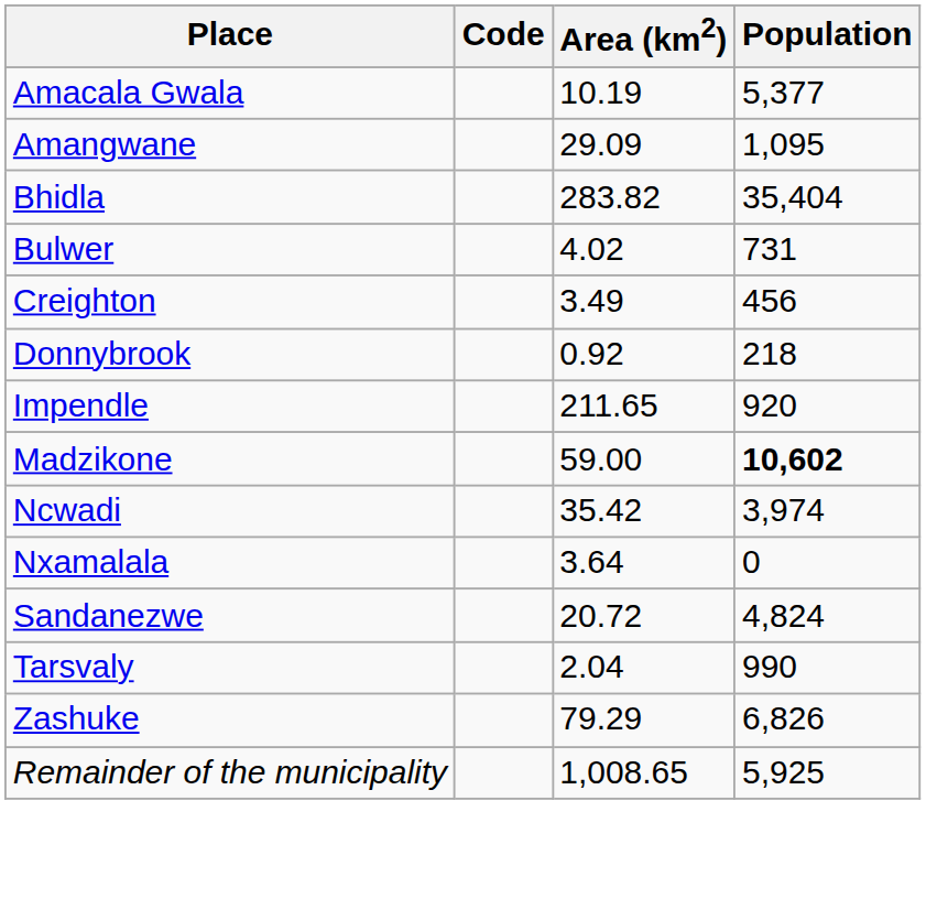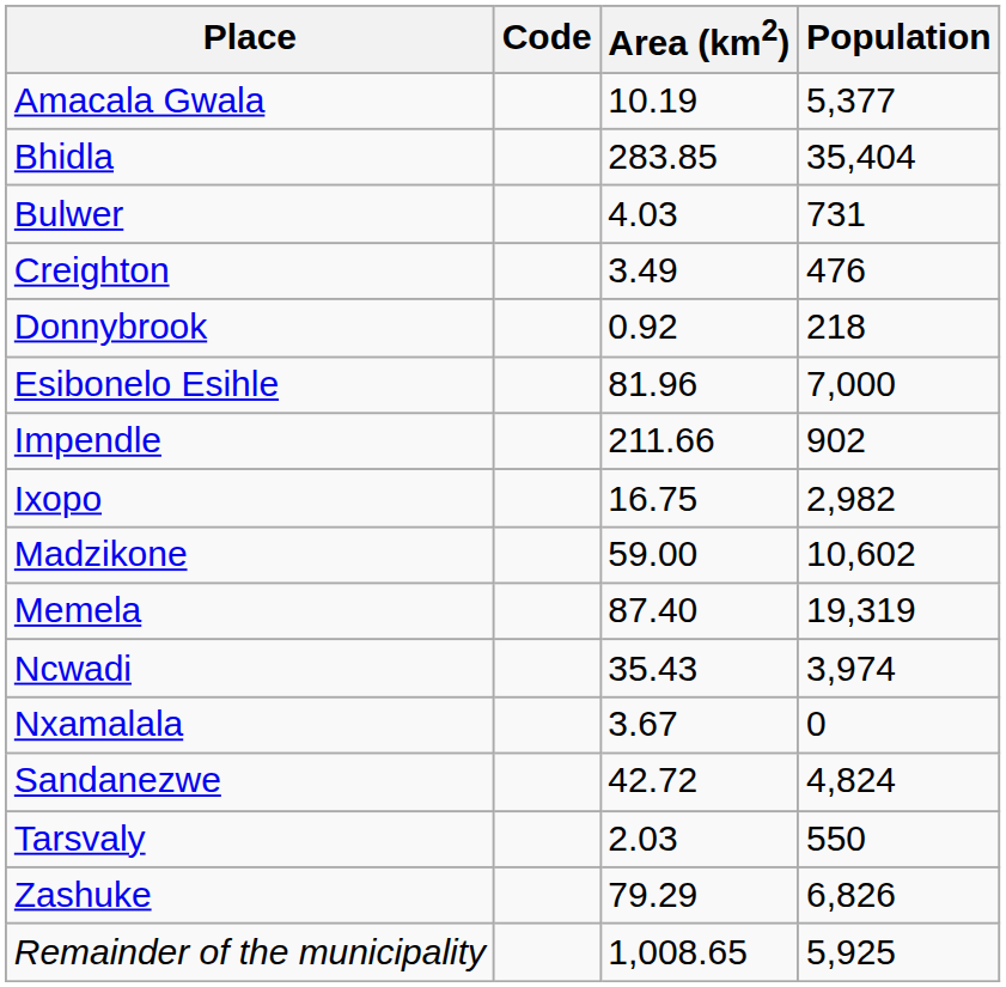- row: Amangwane | 29.09 | 1,095
Bhidla | Area (km2): 283.82 -> 283.85
Bulwer | Area (km2): 4.02 -> 4.03
Creighton | Population: 456 -> 476
+ row: Esibonelo Esihle | 81.96 | 7,000
Impendle | Area (km2): 211.65 -> 211.66
Impendle | Population: 920 -> 902
+ row: Ixopo | 16.75 | 2,982
Madzikone | Population: bold -> normal
+ row: Memela | 87.40 | 19,319
Ncwadi | Area (km2): 35.42 -> 35.43
Nxamalala | Area (km2): 3.64 -> 3.67
Sandanezwe | Area (km2): 20.72 -> 42.72
Tarsvaly | Area (km2): 2.04 -> 2.03
Tarsvaly | Population: 990 -> 550
